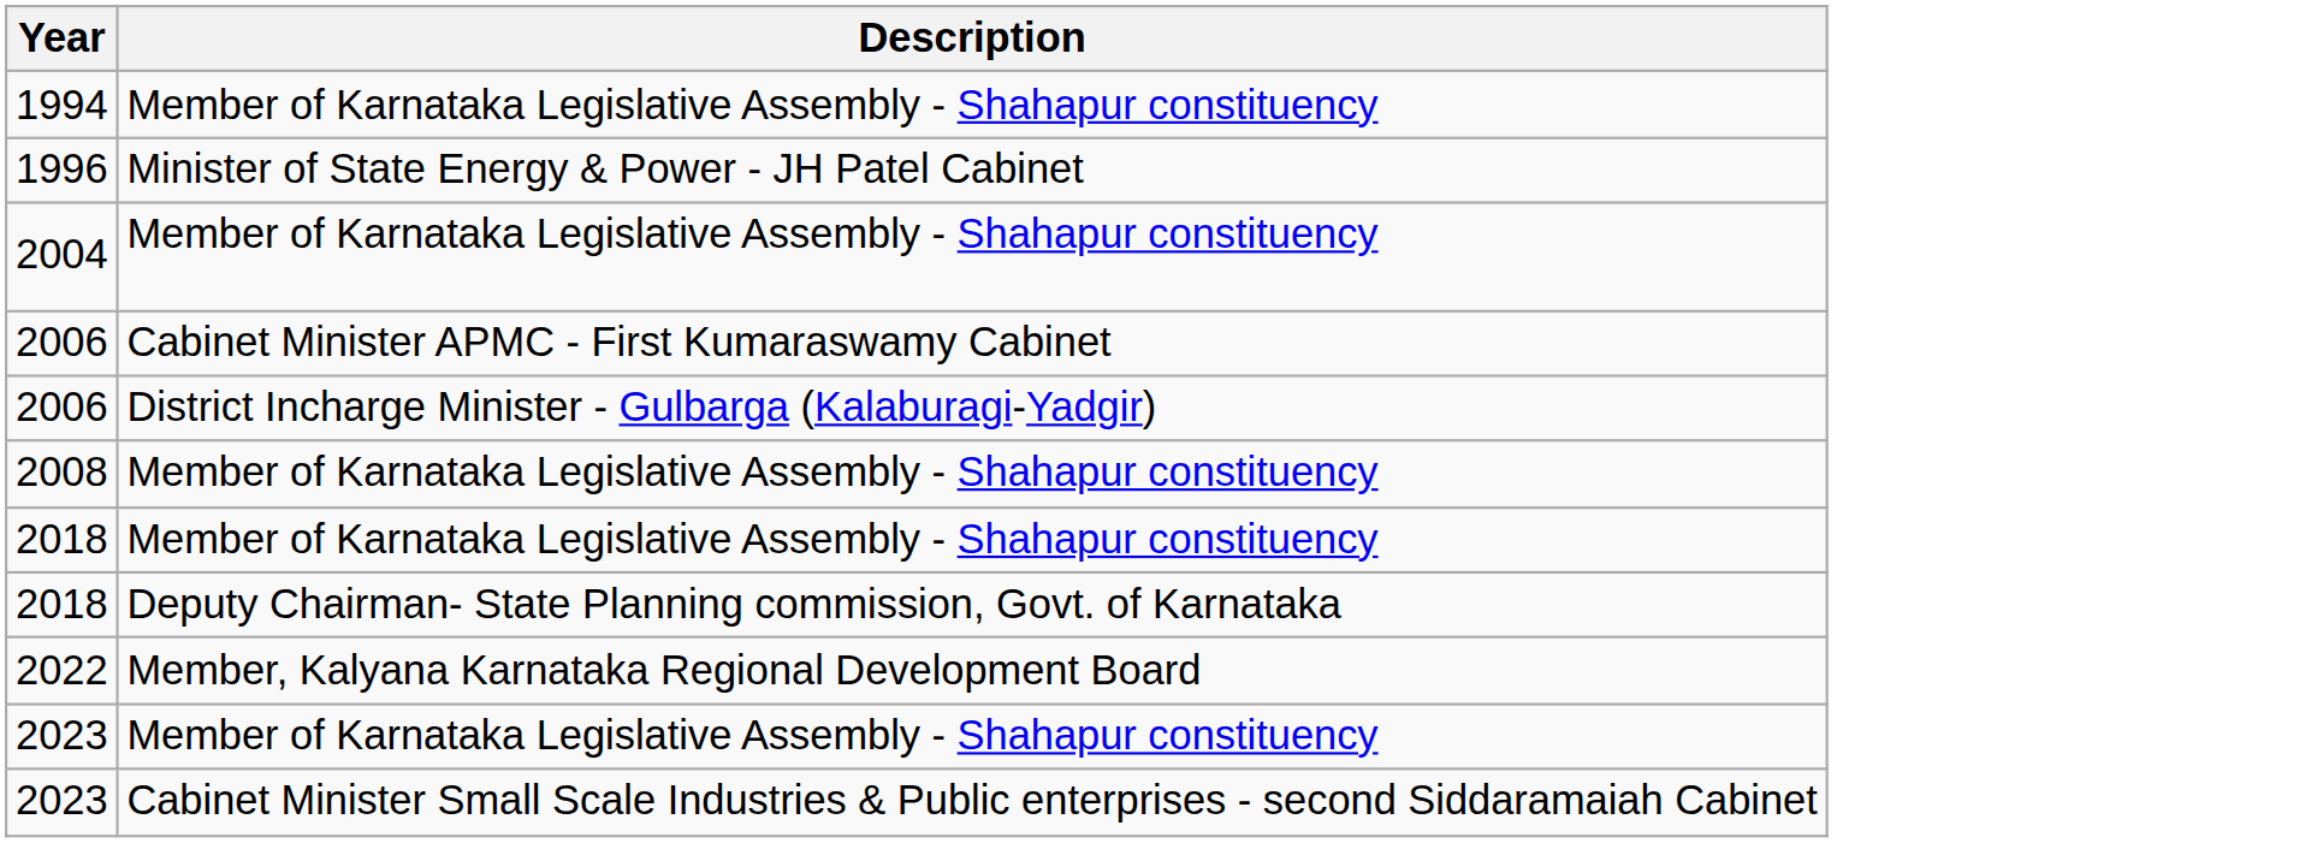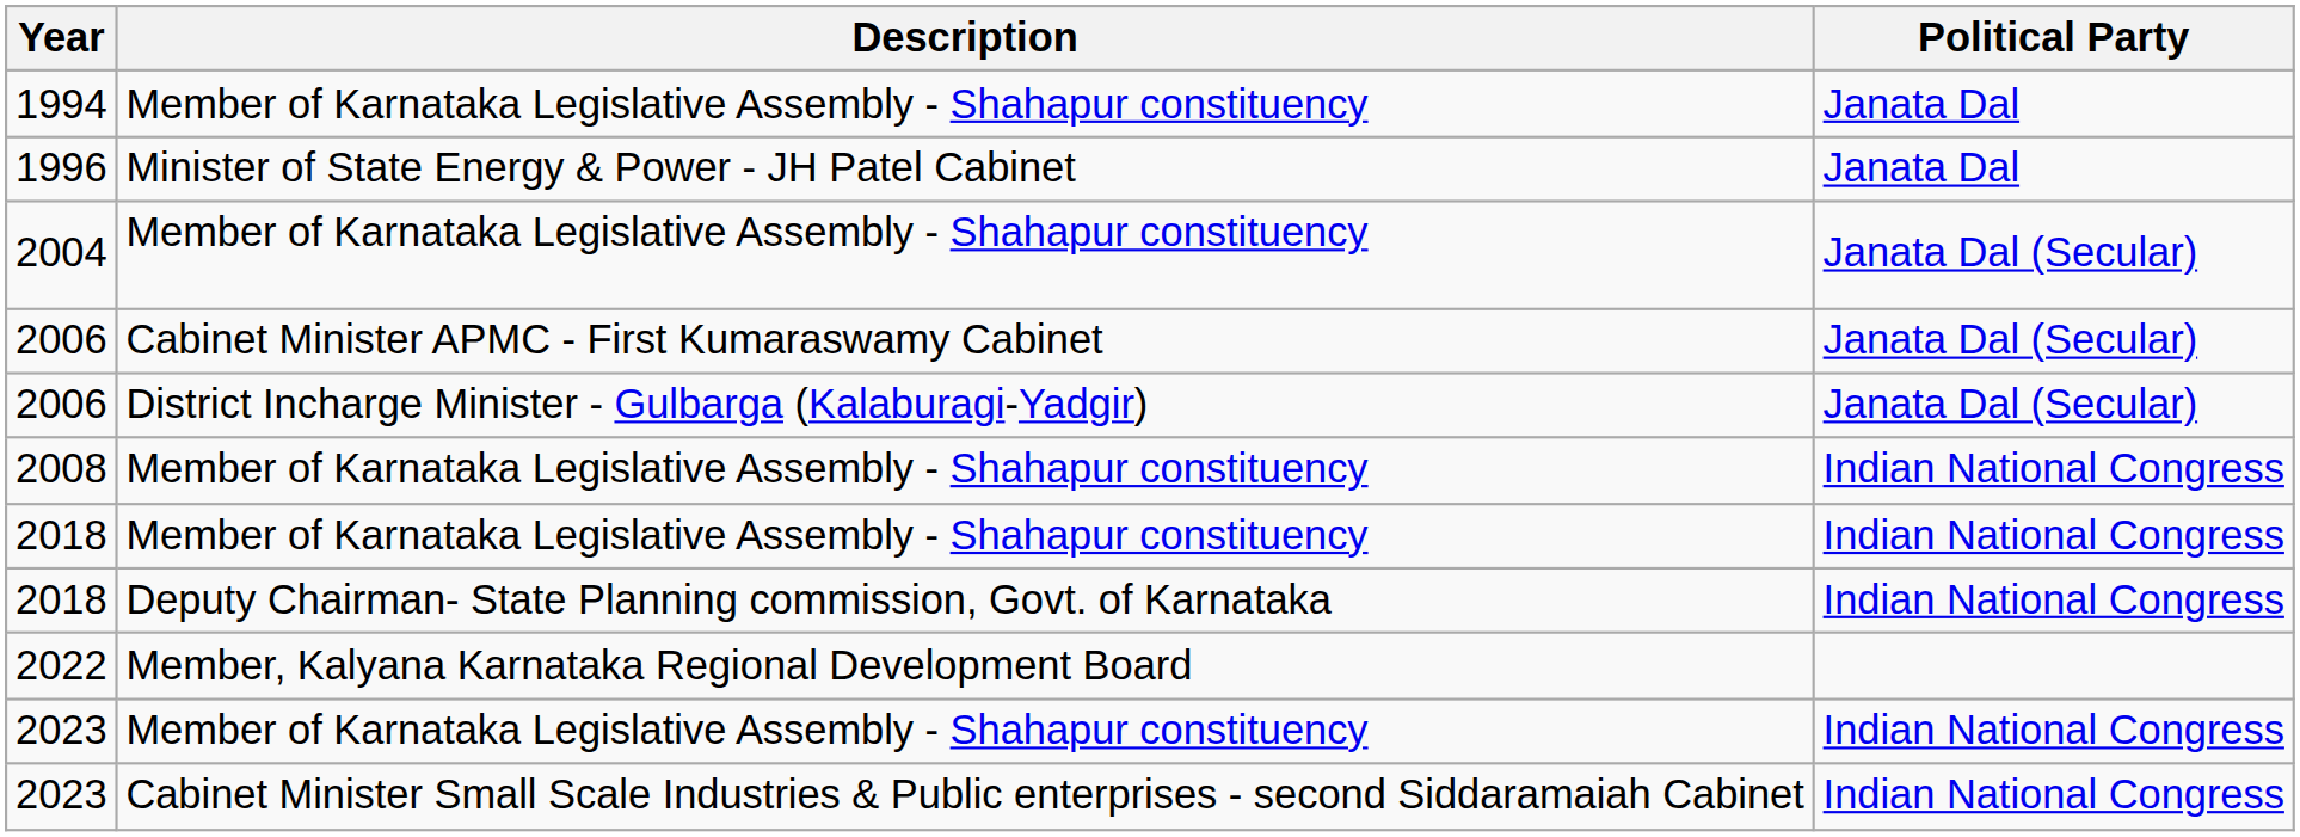+ column: Political Party | Janata Dal | Janata Dal | Janata Dal (Secular) | Janata Dal (Secular) | Janata Dal (Secular) | Indian National Congress | Indian National Congress | Indian National Congress | Indian National Congress | Indian National Congress
